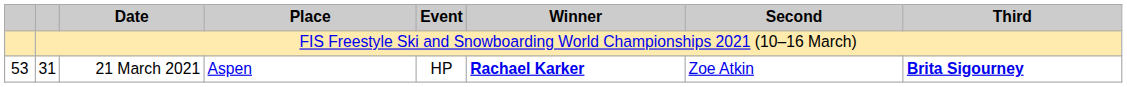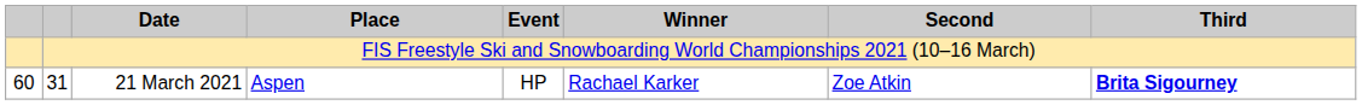31 | column 1: 53 -> 60
31 | Winner: bold -> normal
